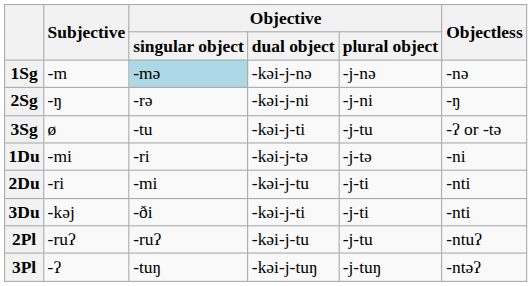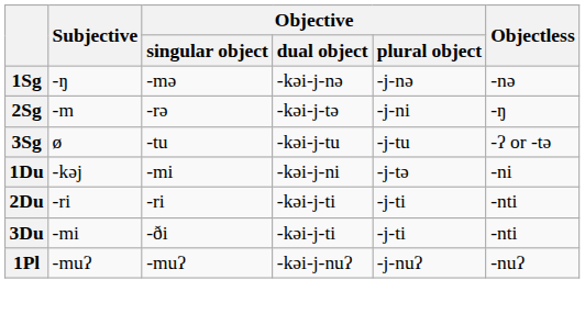1Sg | Subjective: -m -> -ŋ
1Sg | Objective / singular object: lightblue background -> no background
2Sg | Subjective: -ŋ -> -m
2Sg | Objective / dual object: -kəi-j-ni -> -kəi-j-tə
3Sg | Objective / dual object: -kəi-j-ti -> -kəi-j-tu
1Du | Subjective: -mi -> -kəj
1Du | Objective / singular object: -ri -> -mi
1Du | Objective / dual object: -kəi-j-tə -> -kəi-j-ni
2Du | Objective / singular object: -mi -> -ri
2Du | Objective / dual object: -kəi-j-tu -> -kəi-j-ti
3Du | Subjective: -kəj -> -mi
+ row: 1Pl | -muʔ | -muʔ | -kəi-j-nuʔ | -j-nuʔ | -nuʔ
- row: 2Pl | -ruʔ | -ruʔ | -kəi-j-tu | -j-tu | -ntuʔ
- row: 3Pl | -ʔ | -tuŋ | -kəi-j-tuŋ | -j-tuŋ | -ntəʔ
